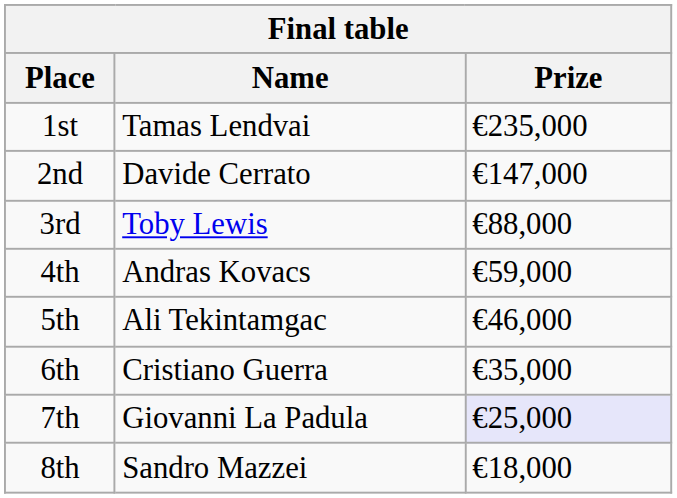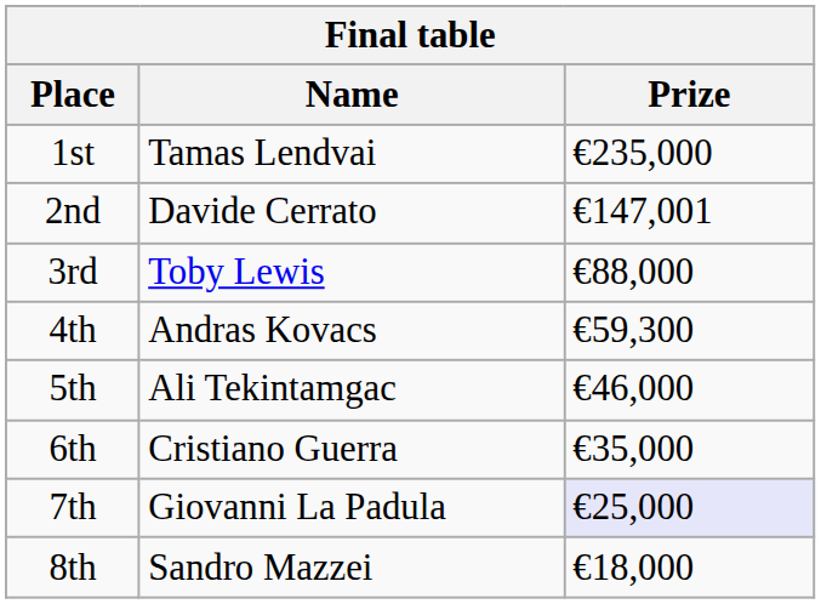2nd | Prize: €147,000 -> €147,001
4th | Prize: €59,000 -> €59,300
